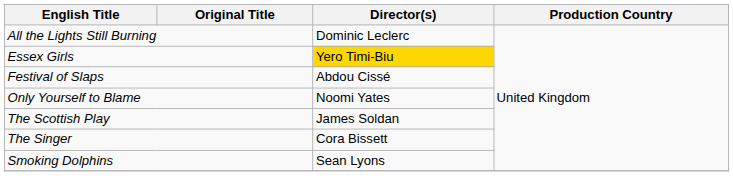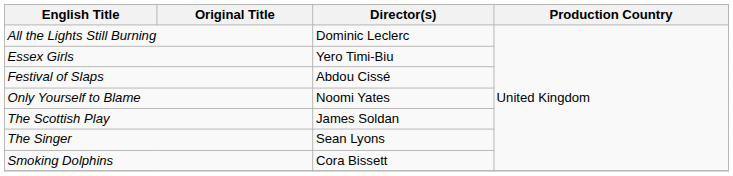Essex Girls | Director(s): gold background -> no background
The Singer | Director(s): Cora Bissett -> Sean Lyons
Smoking Dolphins | Director(s): Sean Lyons -> Cora Bissett
